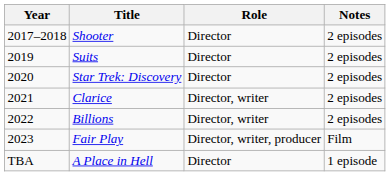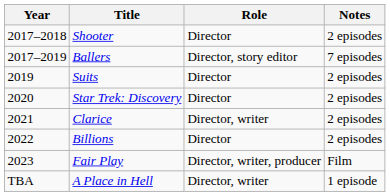+ row: 2017–2019 | Ballers | Director, story editor | 7 episodes
Billions | Role: Director, writer -> Director
A Place in Hell | Role: Director -> Director, writer
